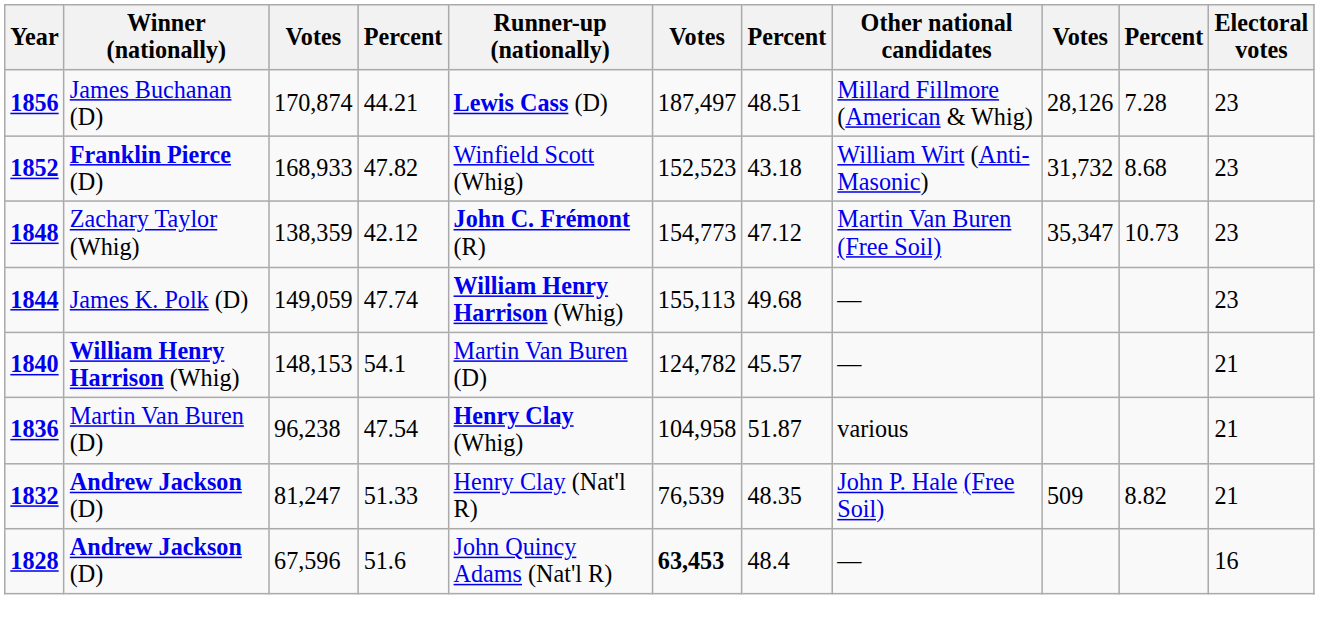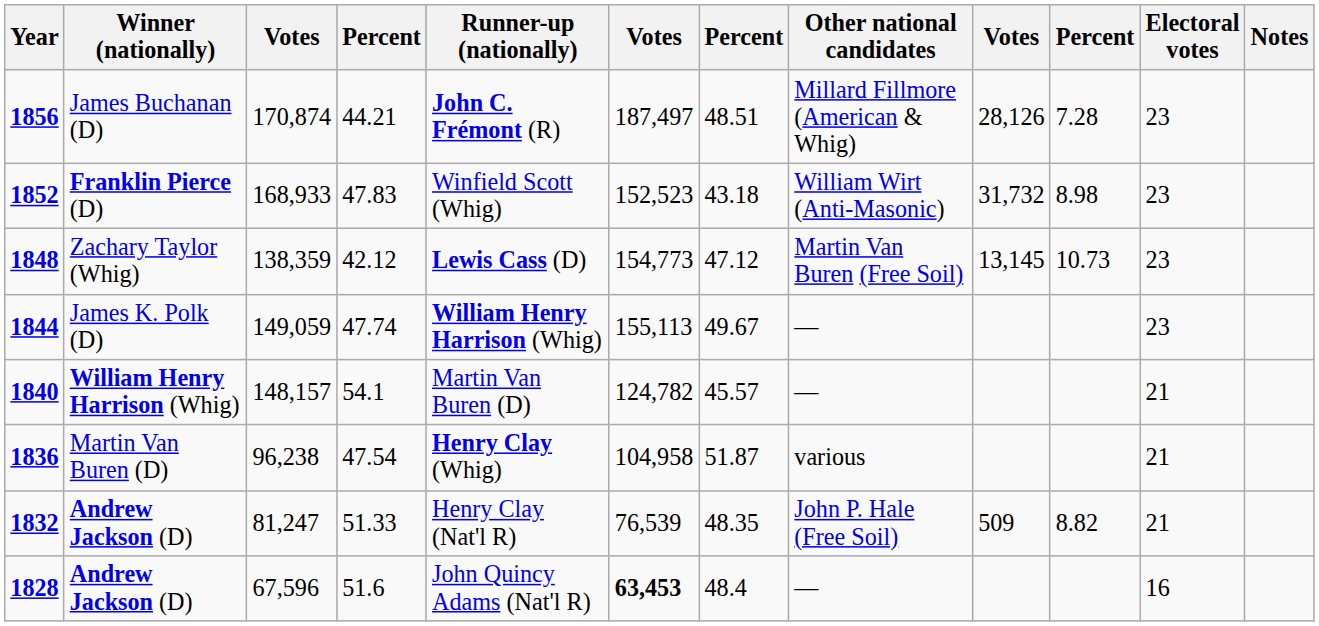+ column: Notes
1856 | Runner-up (nationally): Lewis Cass (D) -> John C. Frémont (R)
1852 | column 4: 47.82 -> 47.83
1852 | column 10: 8.68 -> 8.98
1848 | Runner-up (nationally): John C. Frémont (R) -> Lewis Cass (D)
1848 | column 9: 35,347 -> 13,145
1844 | column 7: 49.68 -> 49.67
1840 | column 3: 148,153 -> 148,157
